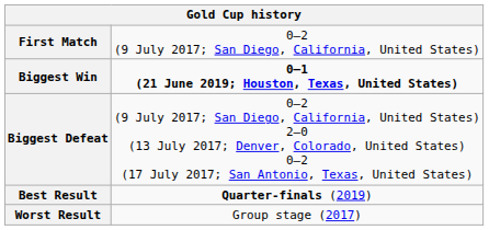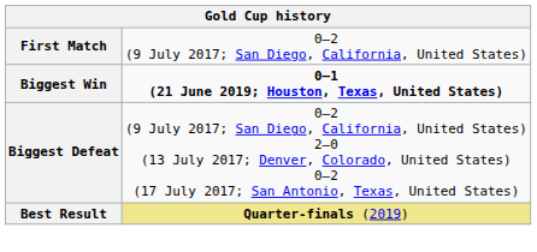Best Result | column 2: no background -> khaki background
- row: Worst Result | Group stage (2017)
